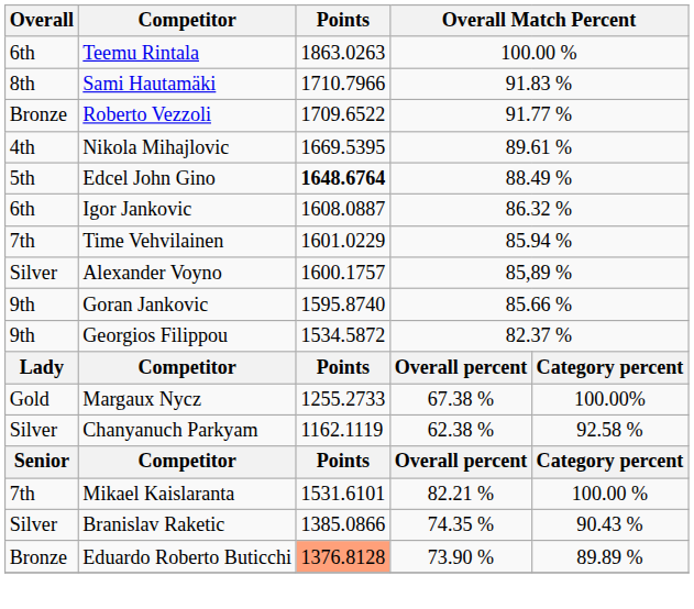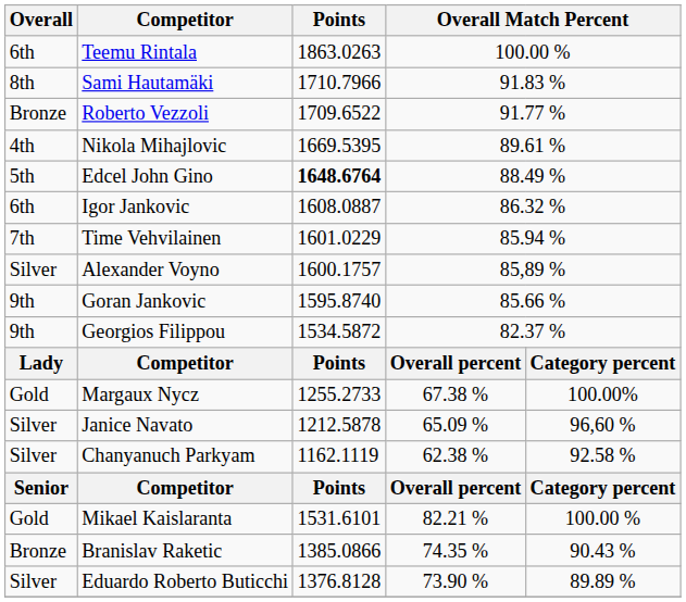+ row: Silver | Janice Navato | 1212.5878 | 65.09 % | 96,60 %
Mikael Kaislaranta | Overall: 7th -> Gold
Branislav Raketic | Overall: Silver -> Bronze
Eduardo Roberto Buticchi | Overall: Bronze -> Silver
Eduardo Roberto Buticchi | Points: lightsalmon background -> no background
